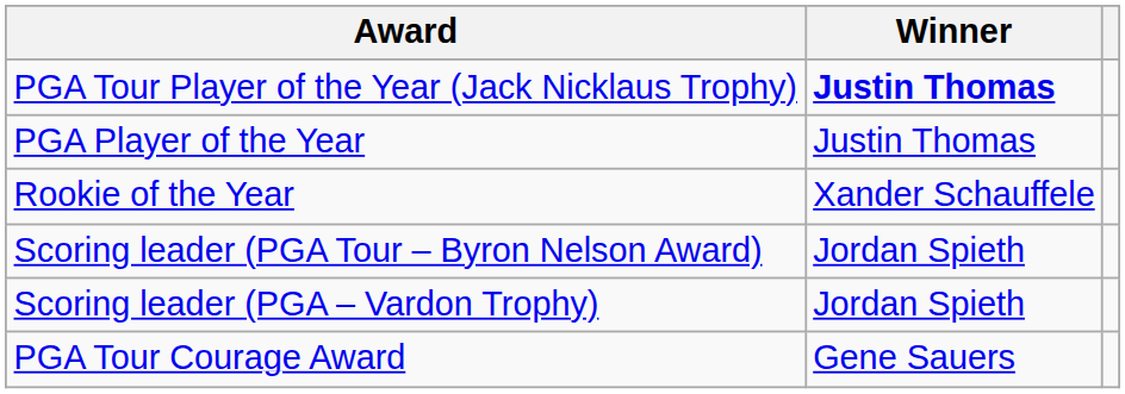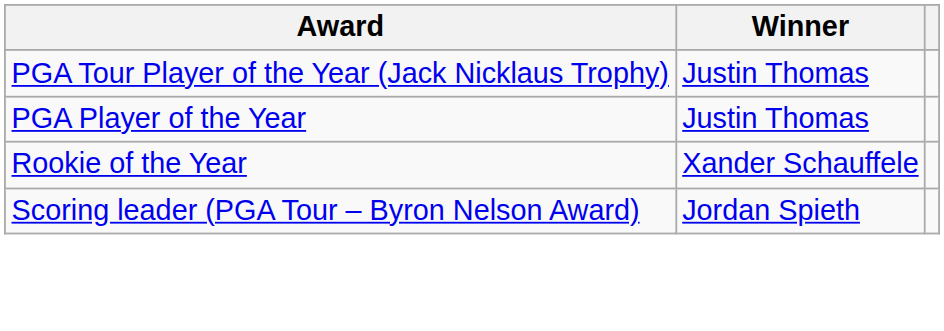PGA Tour Player of the Year (Jack Nicklaus Trophy) | Winner: bold -> normal
- row: Scoring leader (PGA – Vardon Trophy) | Jordan Spieth
- row: PGA Tour Courage Award | Gene Sauers
